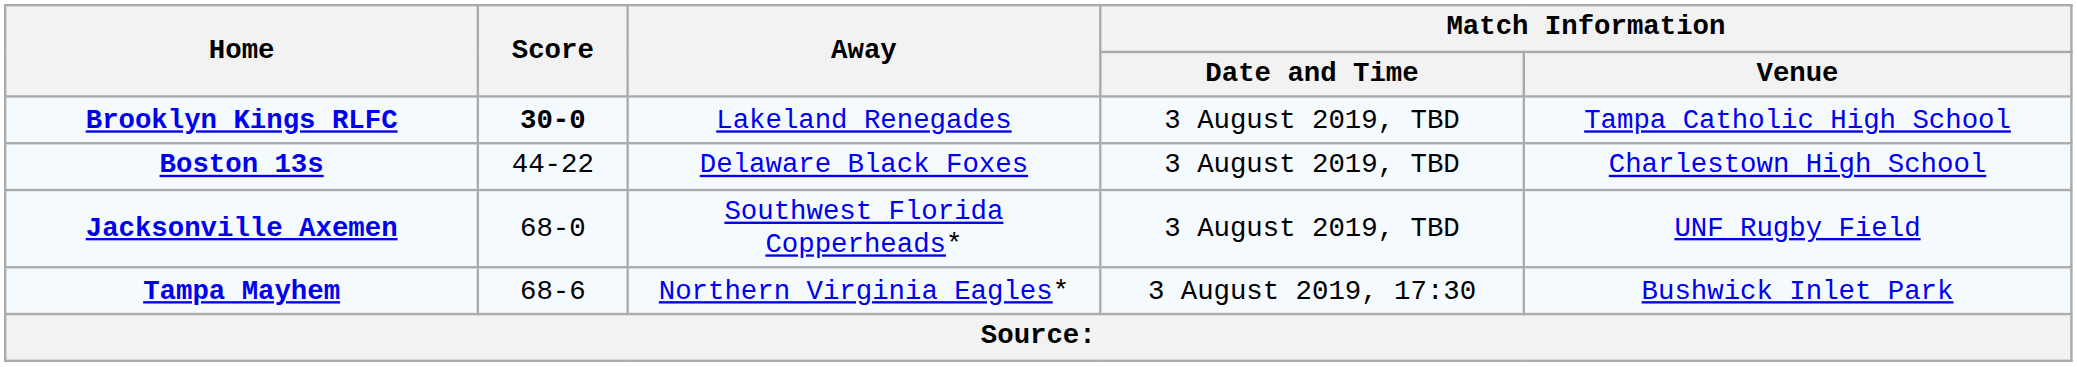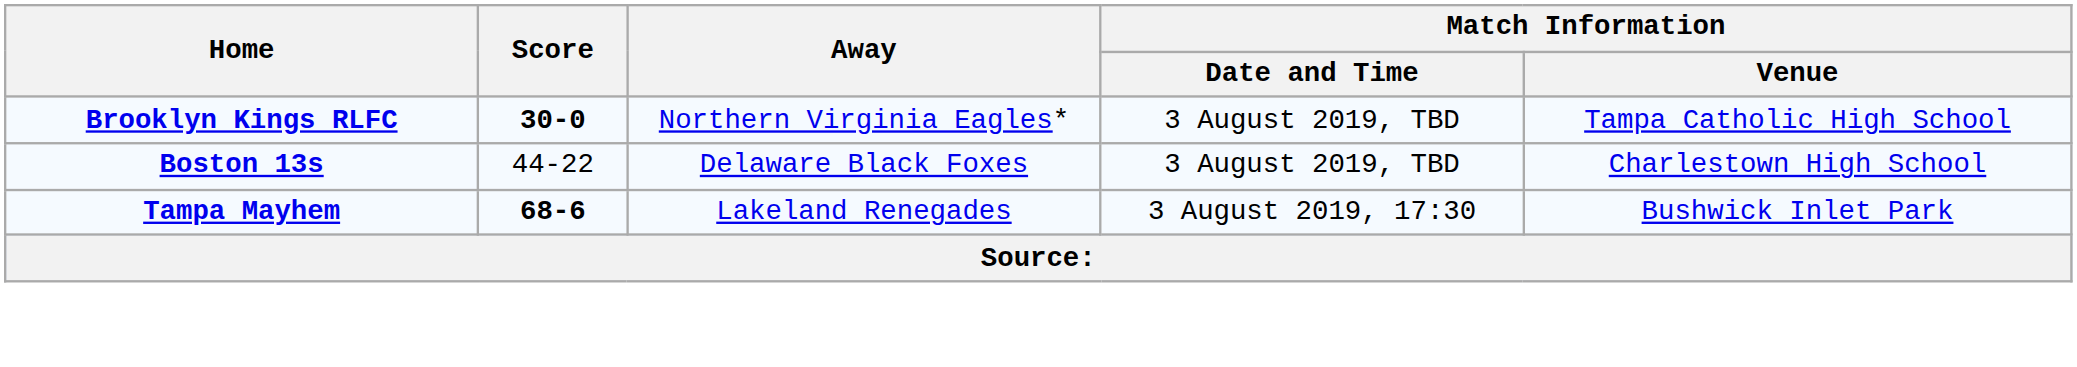Brooklyn Kings RLFC | Away: Lakeland Renegades -> Northern Virginia Eagles*
- row: Jacksonville Axemen | 68-0 | Southwest Florida Copperheads* | 3 August 2019, TBD | UNF Rugby Field
Tampa Mayhem | Score: normal -> bold
Tampa Mayhem | Away: Northern Virginia Eagles* -> Lakeland Renegades
